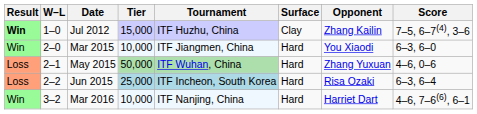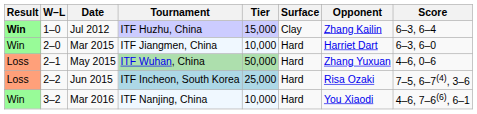columns swapped: Tournament <-> Tier
Jul 2012 | Score: 7–5, 6–7(4), 3–6 -> 6–3, 6–4
Mar 2015 | Opponent: You Xiaodi -> Harriet Dart
Jun 2015 | Score: 6–3, 6–4 -> 7–5, 6–7(4), 3–6
Mar 2016 | Opponent: Harriet Dart -> You Xiaodi
